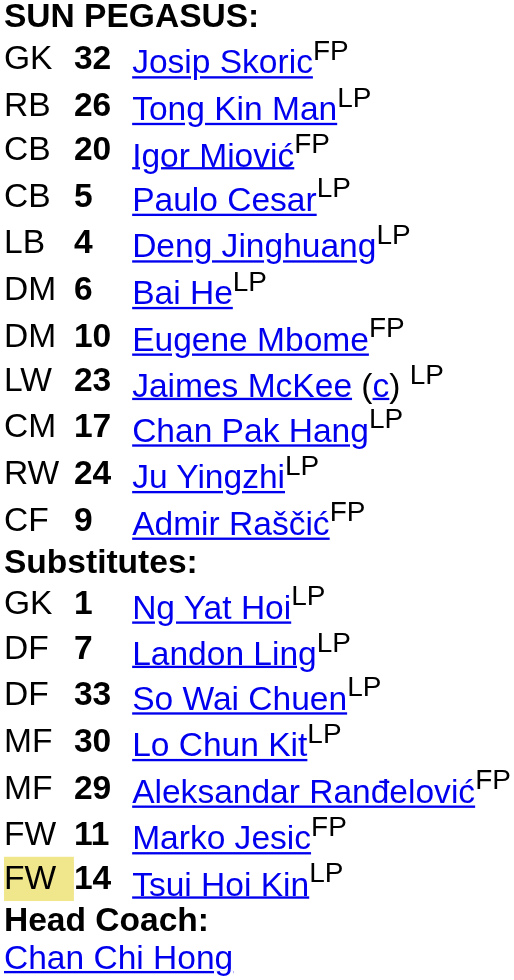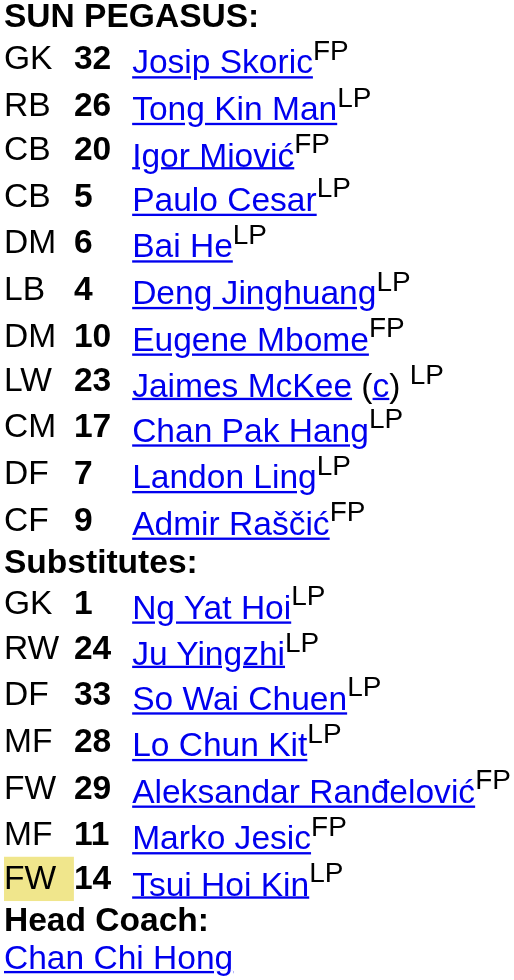rows swapped: Deng JinghuangLP <-> Bai HeLP
rows swapped: Ju YingzhiLP <-> Landon LingLP
Lo Chun KitLP | column 2: 30 -> 28
Aleksandar RanđelovićFP | column 1: MF -> FW
Marko JesicFP | column 1: FW -> MF
